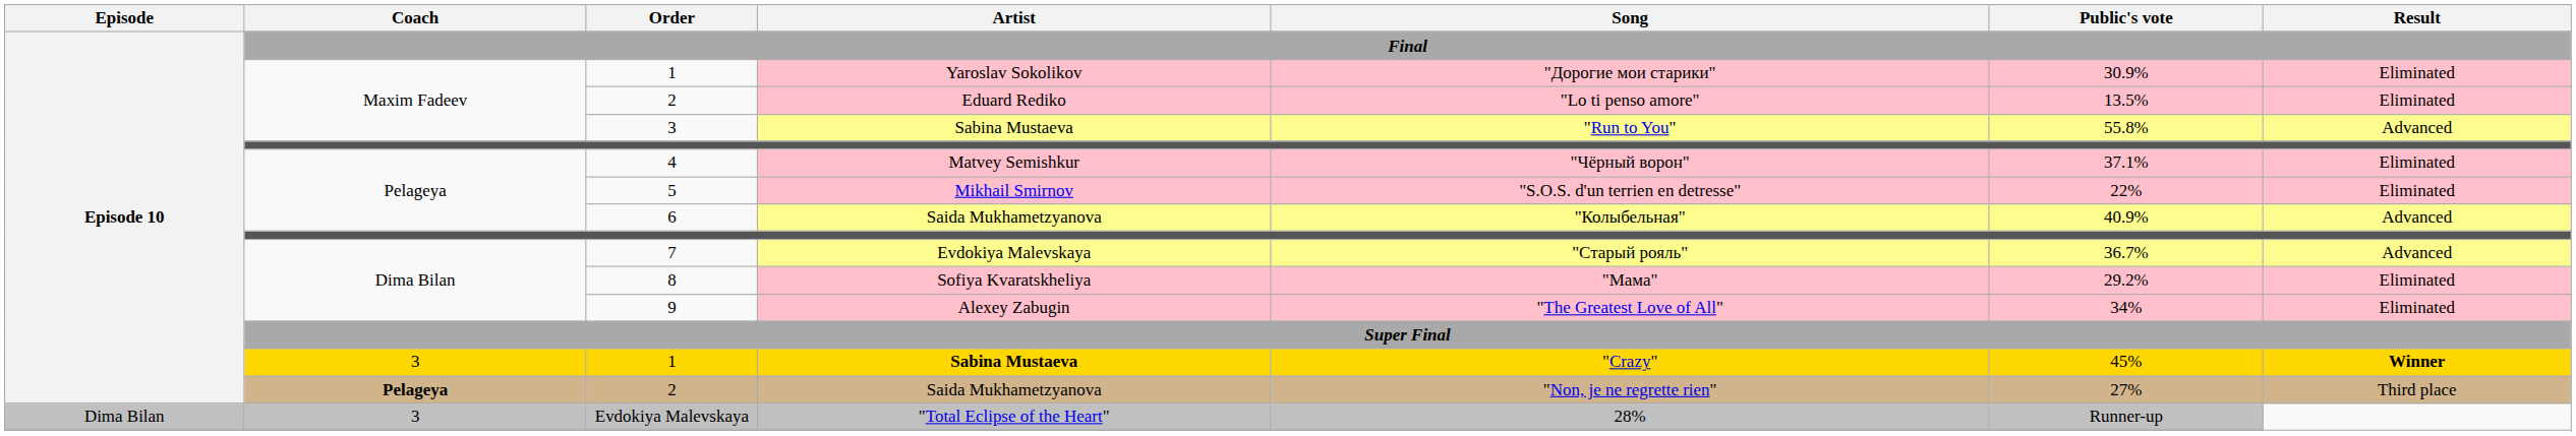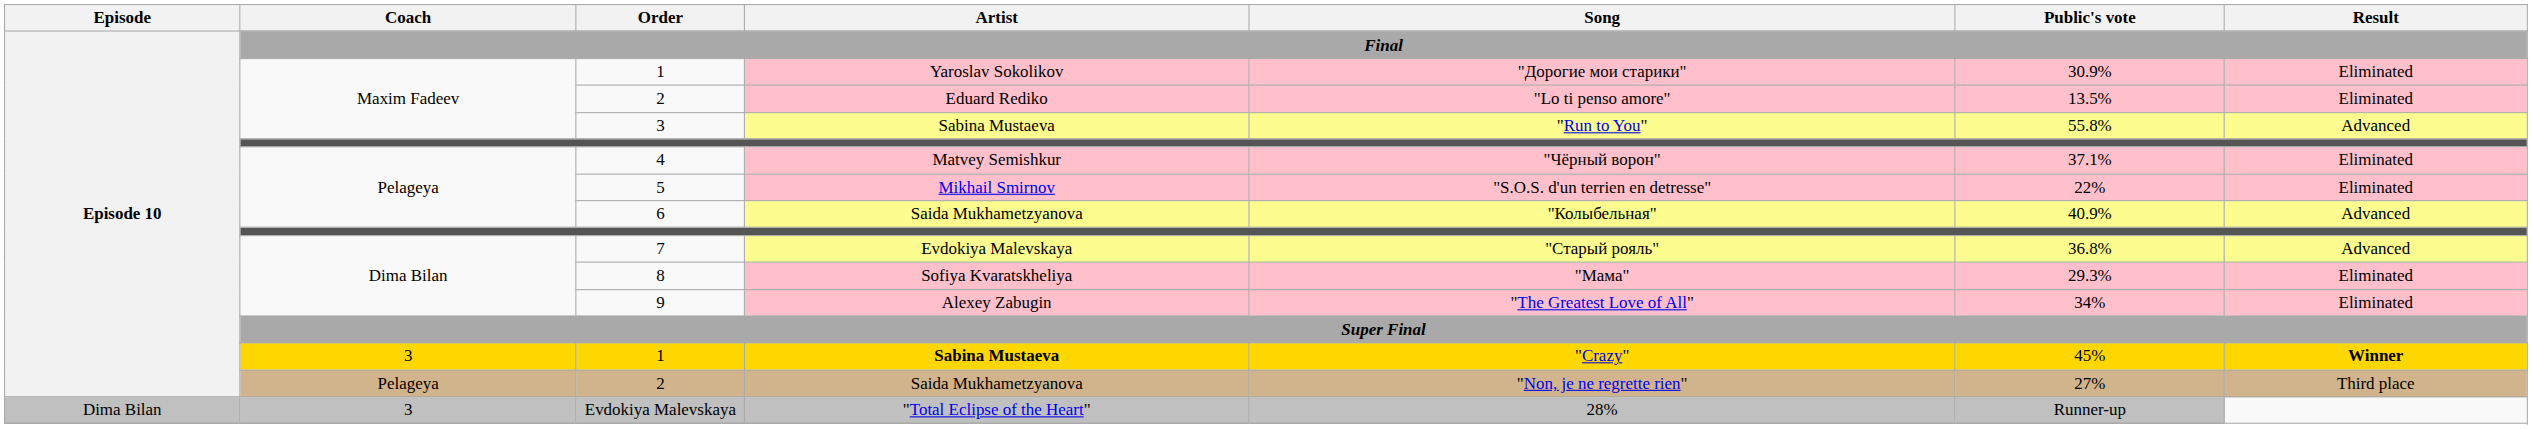7 | Public's vote: 36.7% -> 36.8%
8 | Public's vote: 29.2% -> 29.3%
2 / Saida Mukhametzyanova | Coach: bold -> normal
